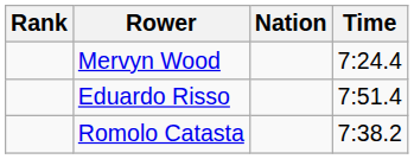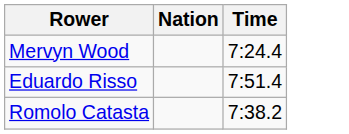- column: Rank
